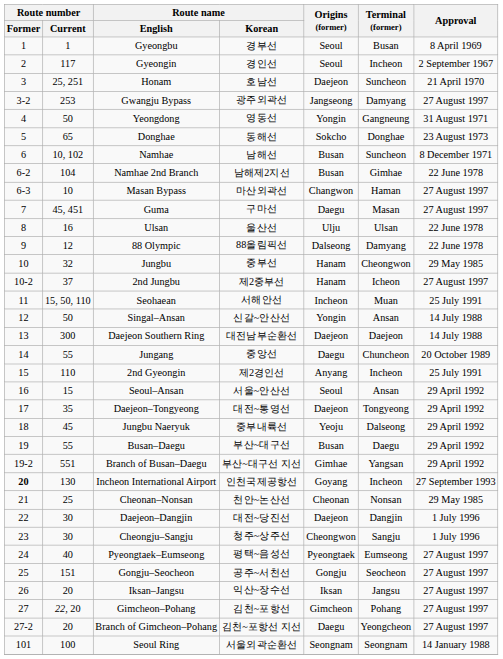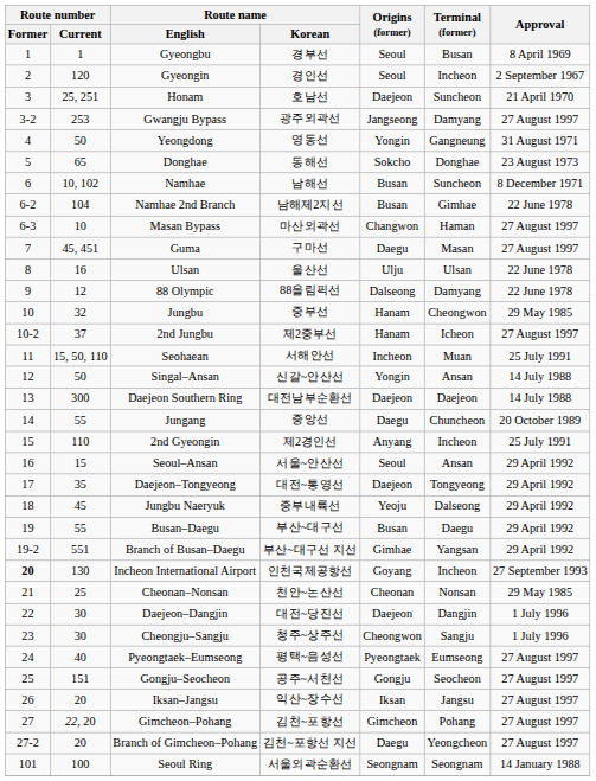Gyeongin | Route number / Current: 117 -> 120
